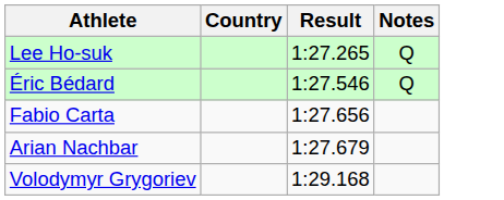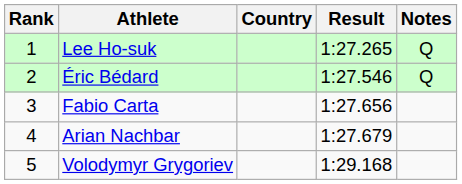+ column: Rank | 1 | 2 | 3 | 4 | 5
